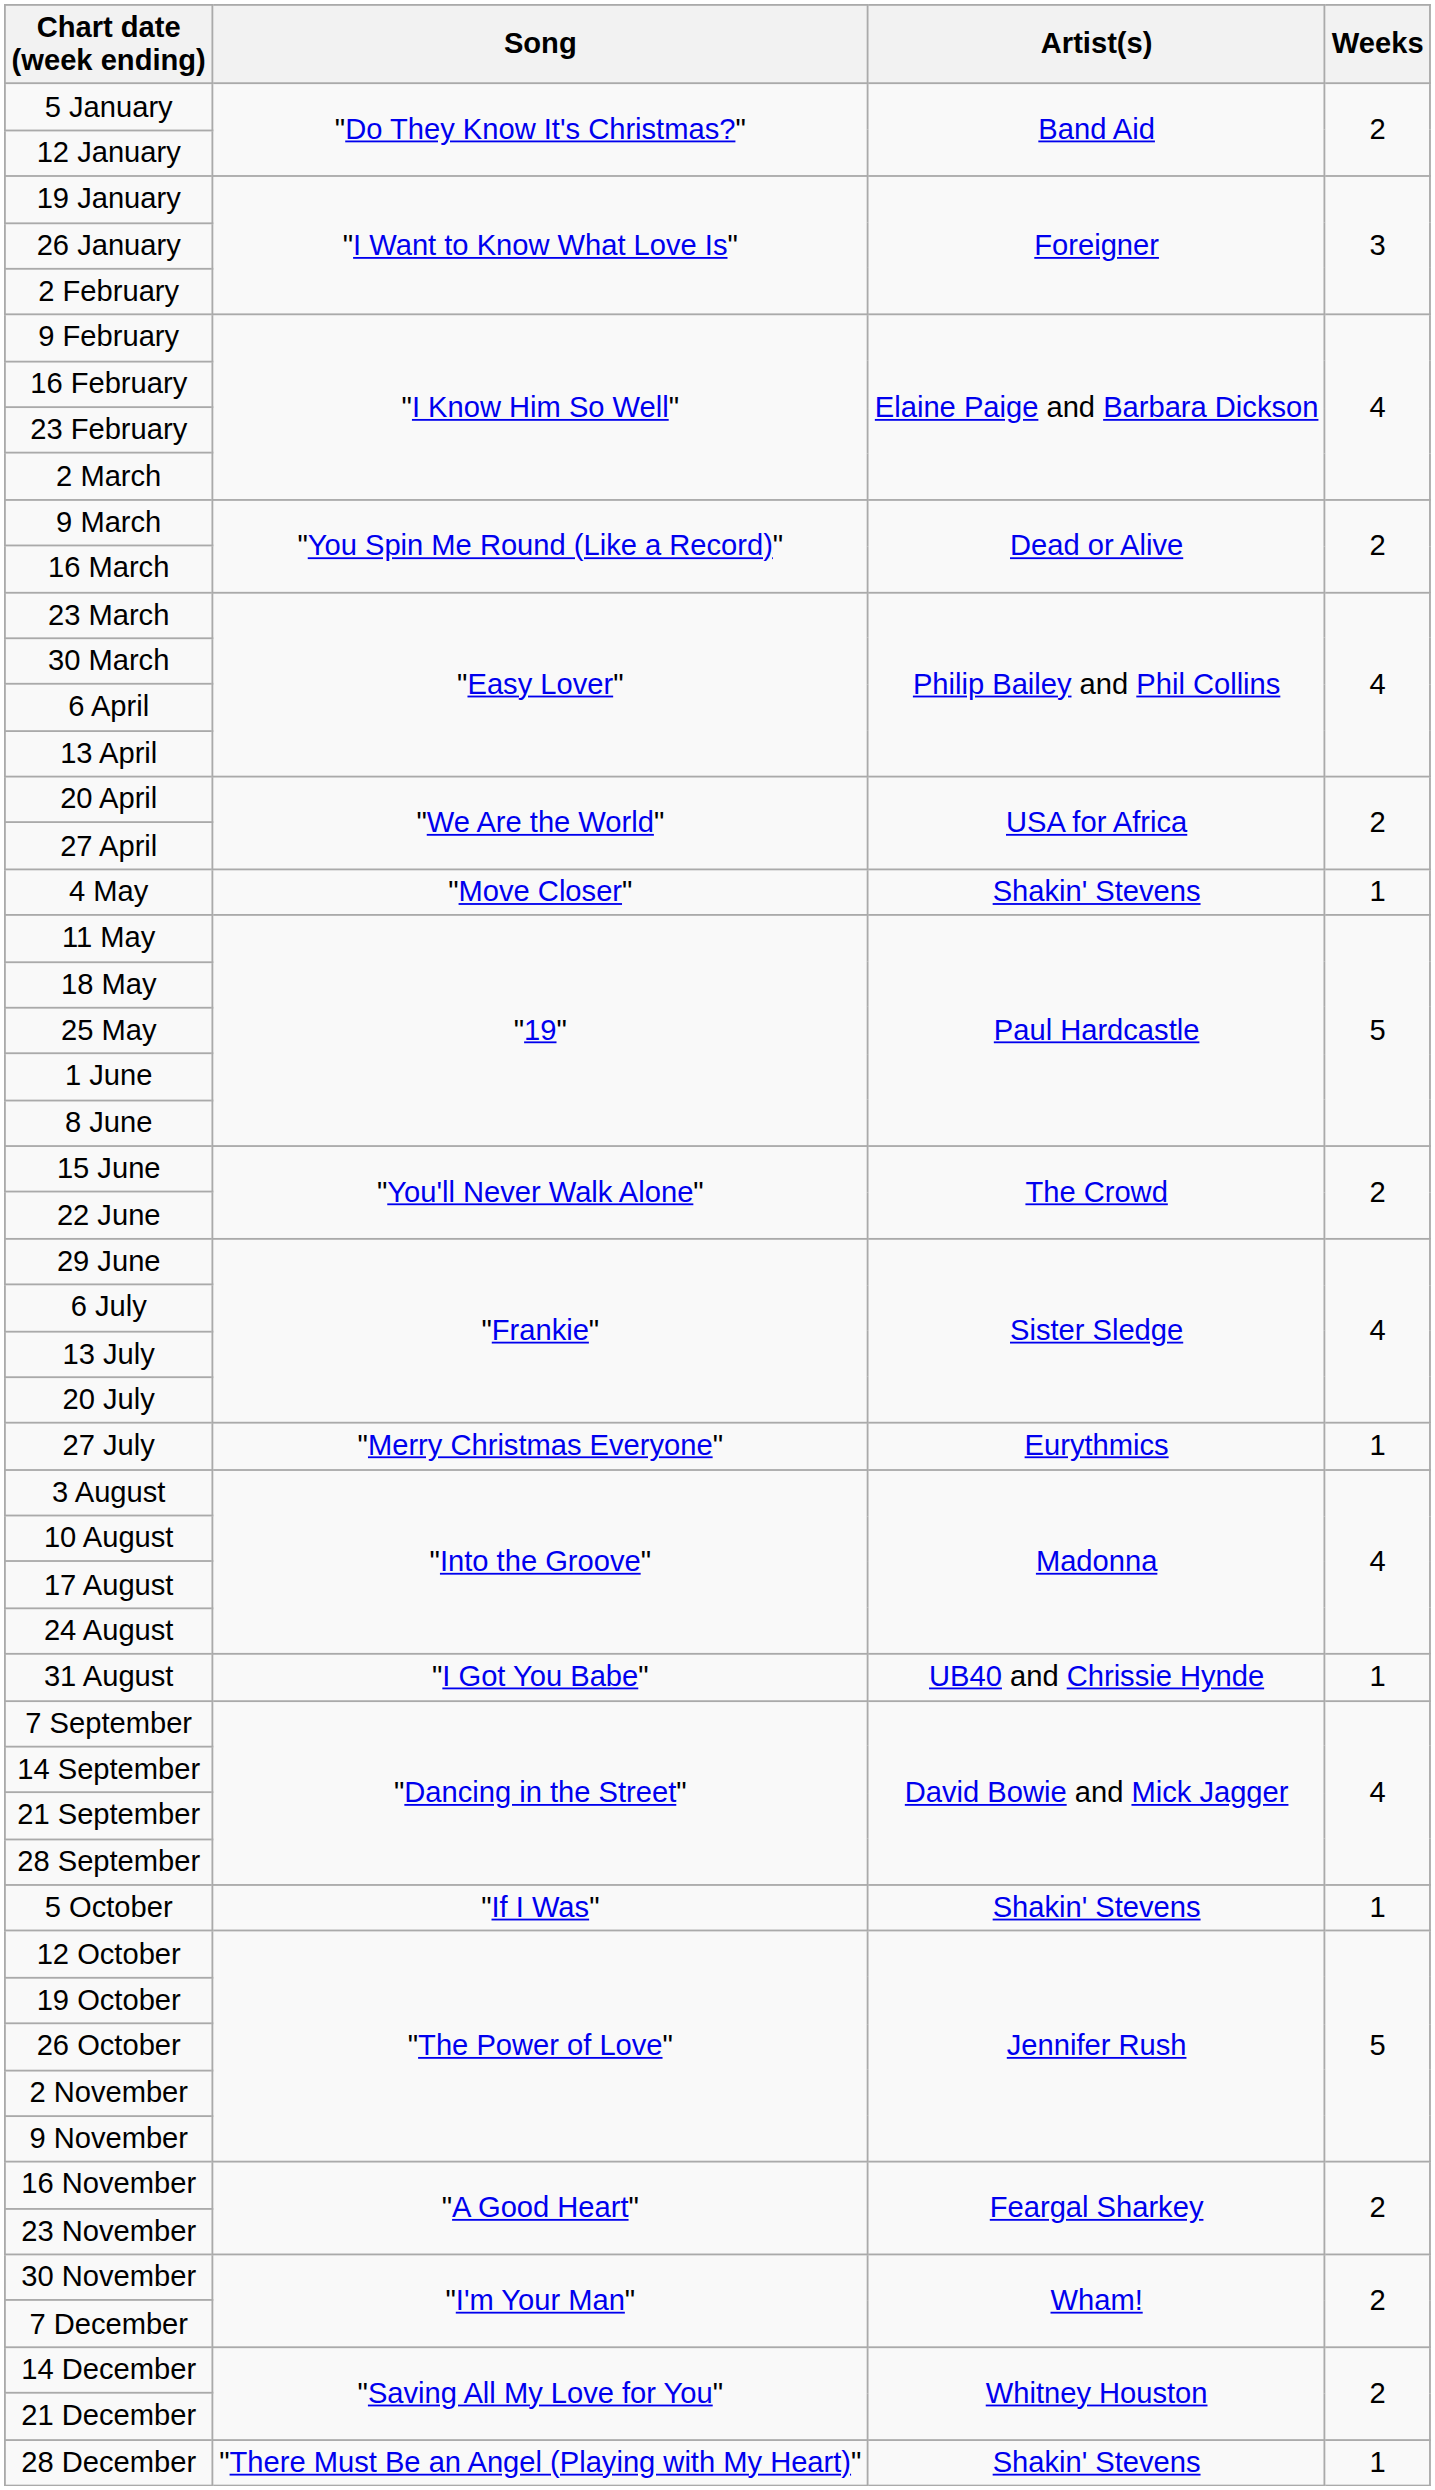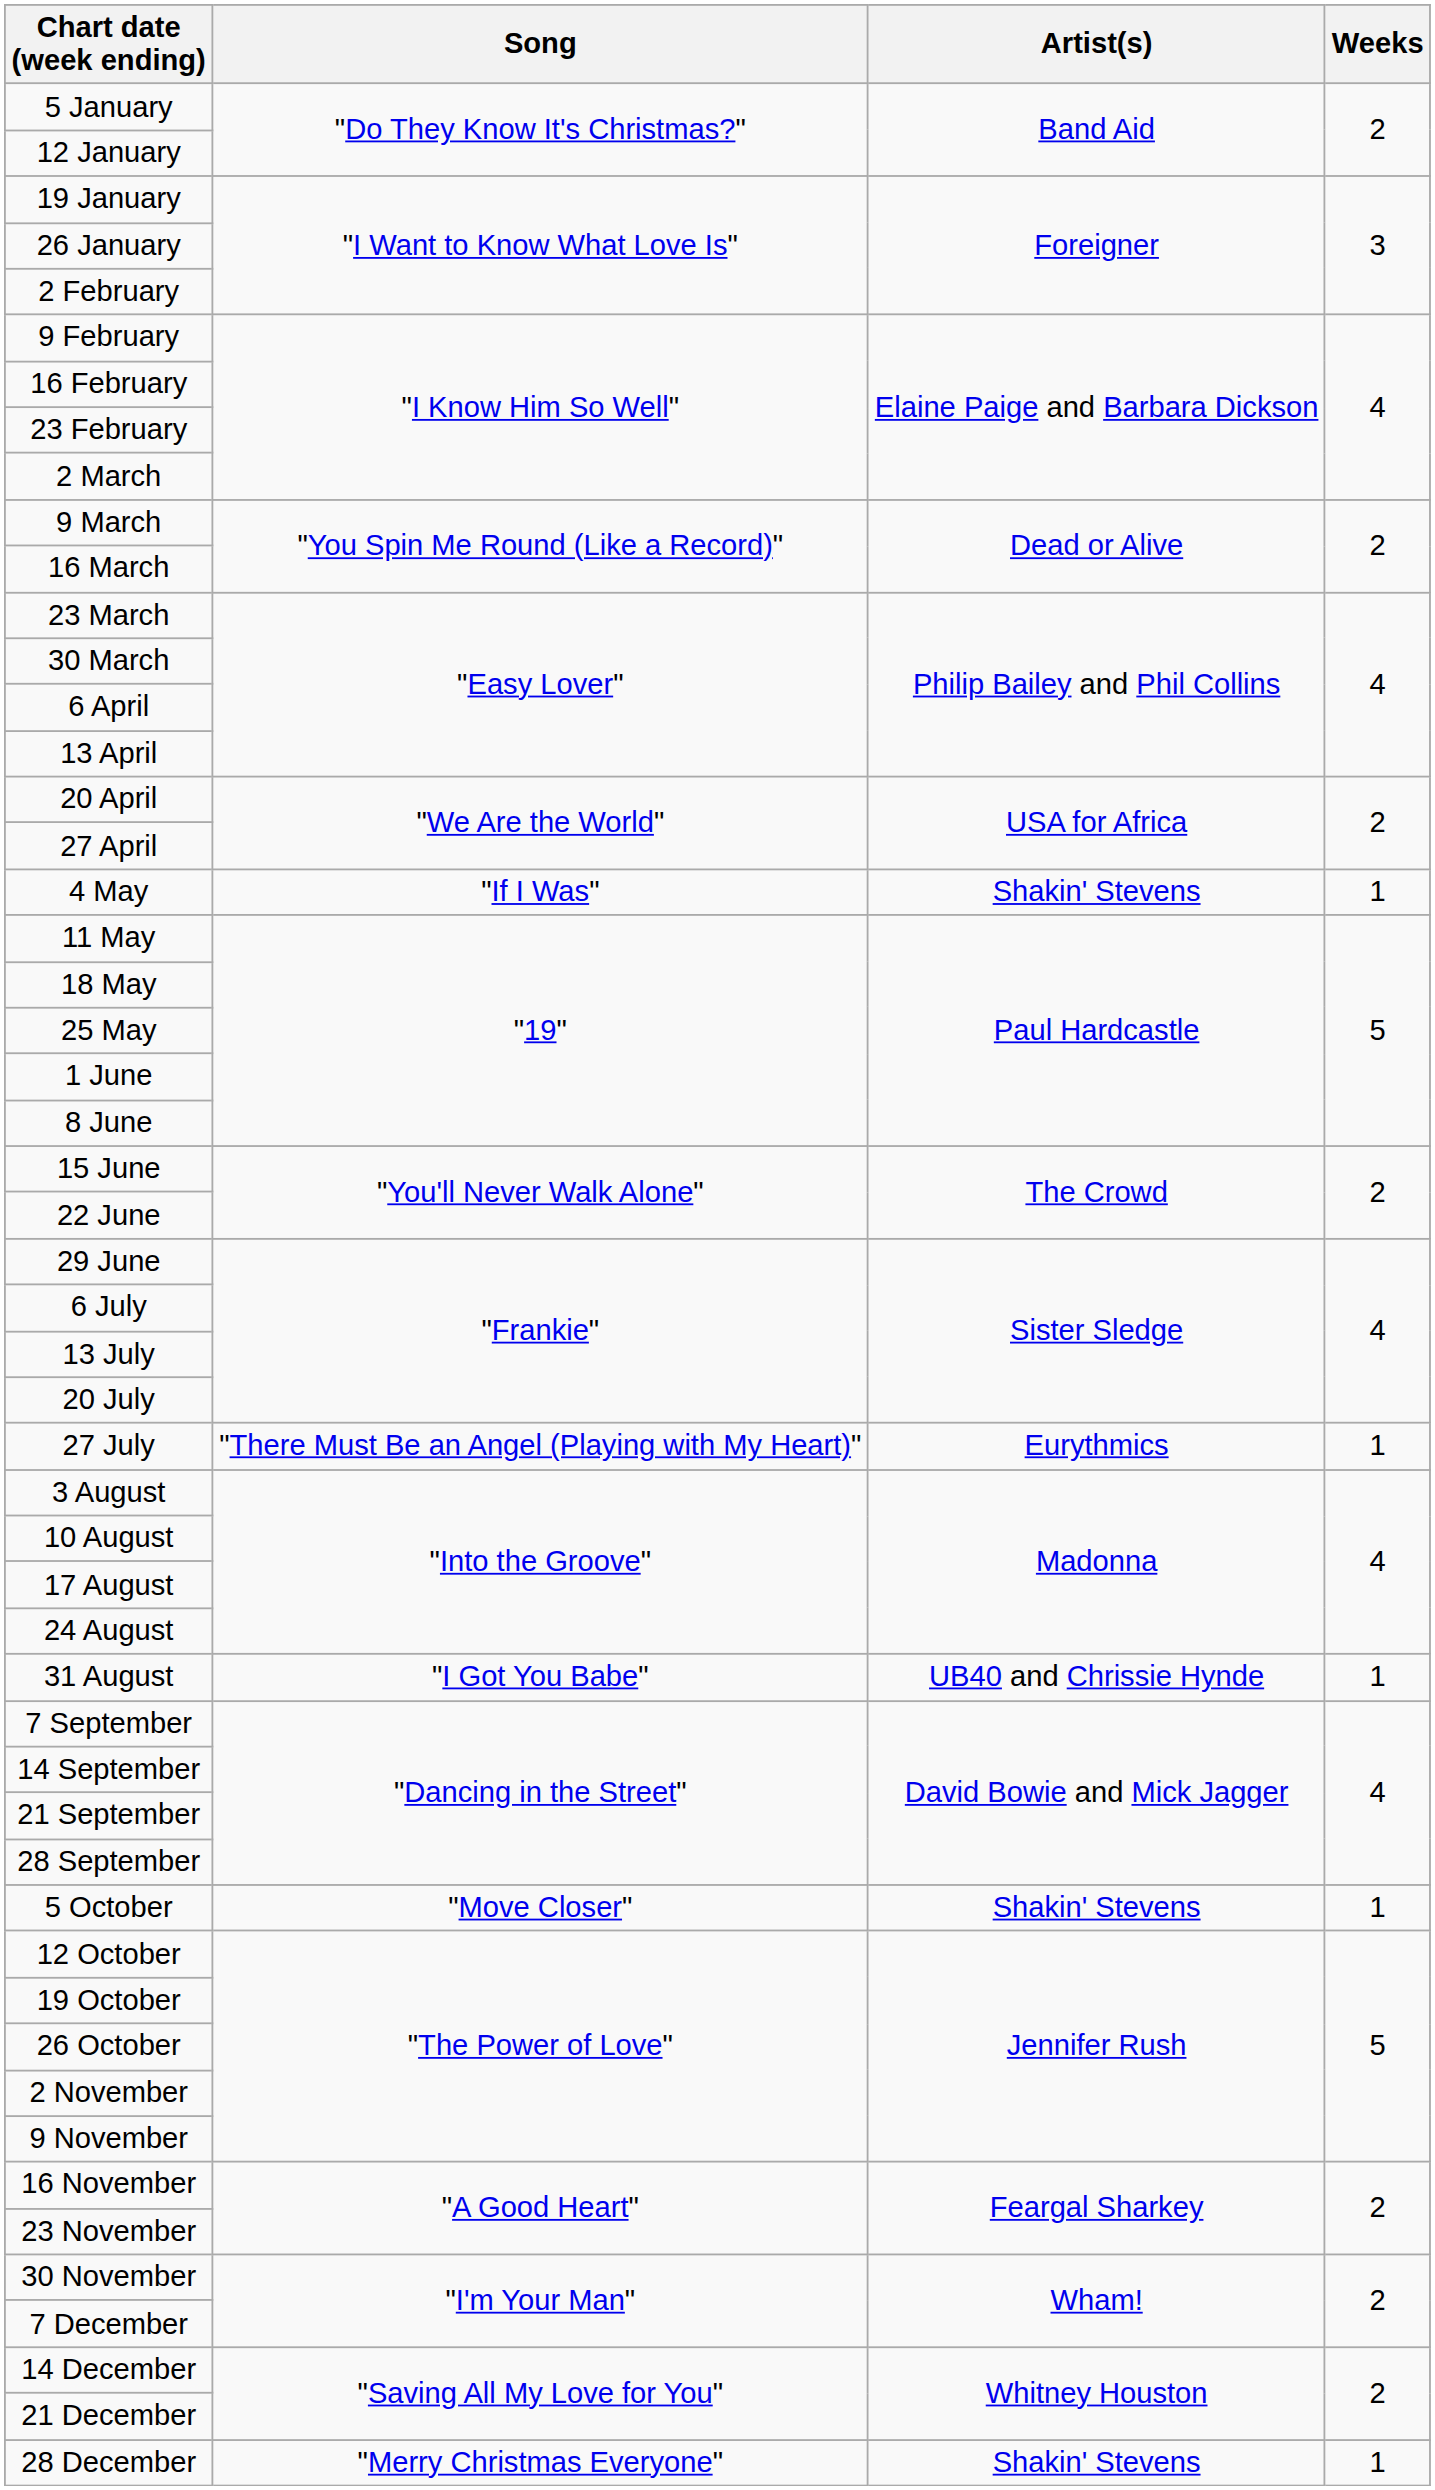4 May | Song: "Move Closer" -> "If I Was"
27 July | Song: "Merry Christmas Everyone" -> "There Must Be an Angel (Playing with My Heart)"
5 October | Song: "If I Was" -> "Move Closer"
28 December | Song: "There Must Be an Angel (Playing with My Heart)" -> "Merry Christmas Everyone"
